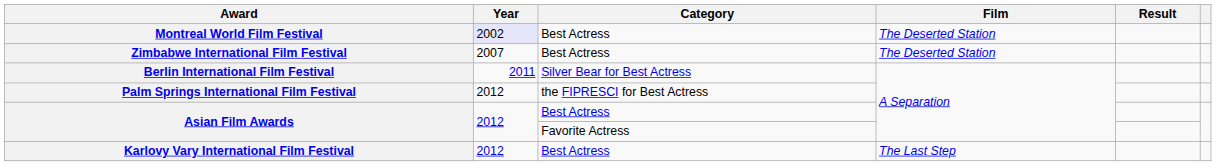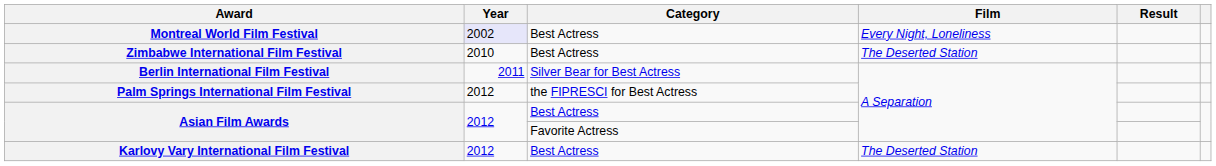Montreal World Film Festival | Film: The Deserted Station -> Every Night, Loneliness
Zimbabwe International Film Festival | Year: 2007 -> 2010
Karlovy Vary International Film Festival | Film: The Last Step -> The Deserted Station
